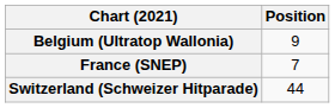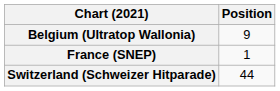France (SNEP) | Position: 7 -> 1
